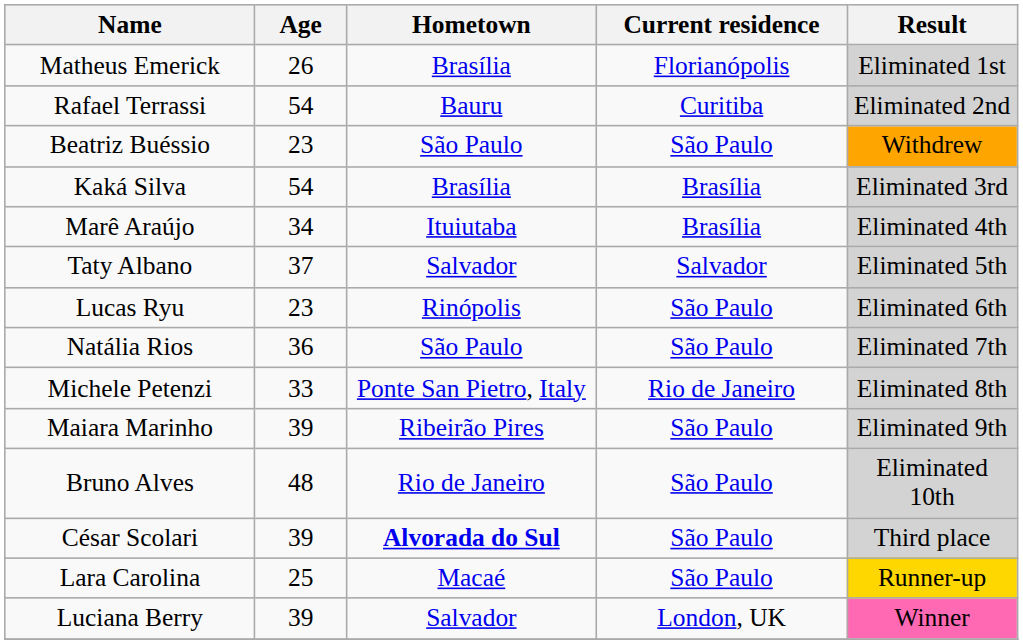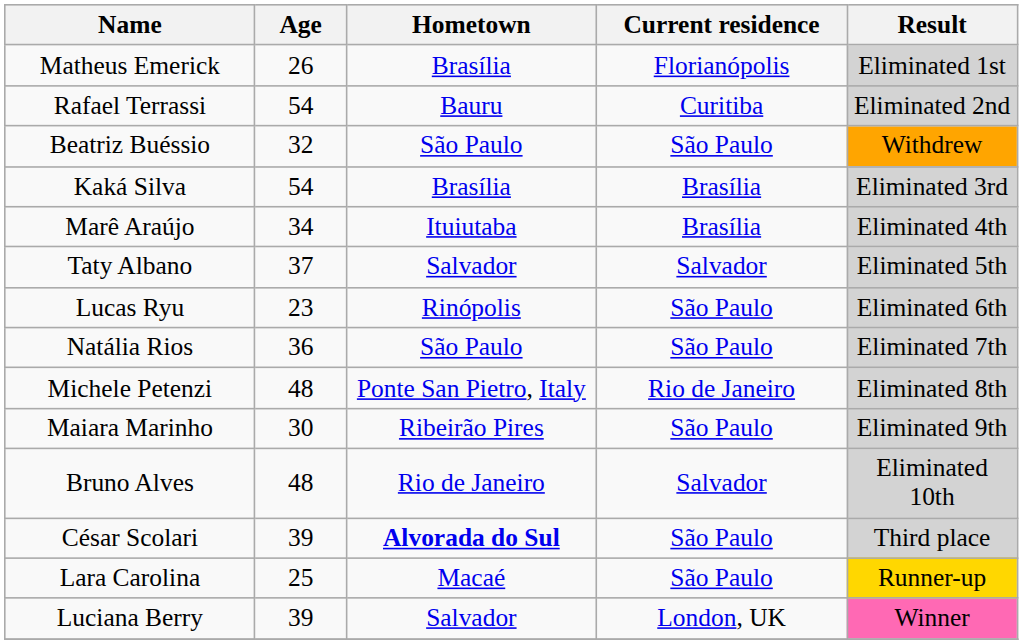Beatriz Buéssio | Age: 23 -> 32
Michele Petenzi | Age: 33 -> 48
Maiara Marinho | Age: 39 -> 30
Bruno Alves | Current residence: São Paulo -> Salvador
